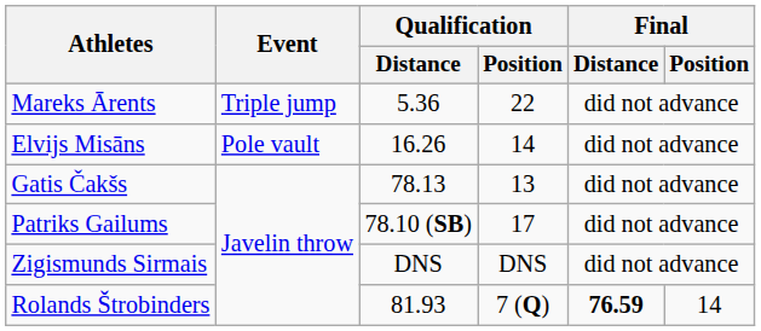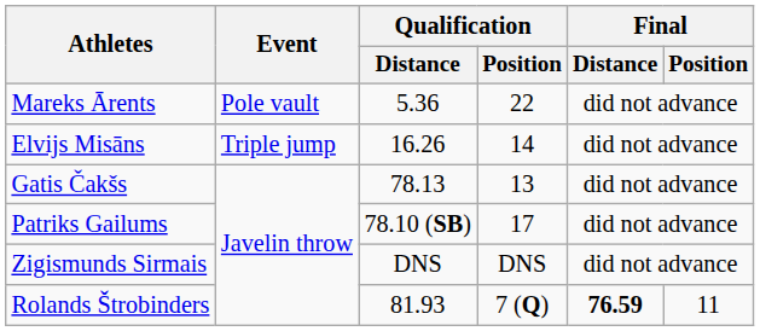Mareks Ārents | Event: Triple jump -> Pole vault
Elvijs Misāns | Event: Pole vault -> Triple jump
Rolands Štrobinders | Final / Position: 14 -> 11
